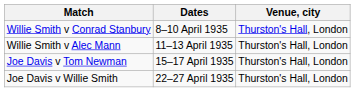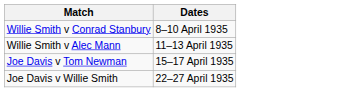- column: Venue, city | Thurston's Hall, London | Thurston's Hall, London | Thurston's Hall, London | Thurston's Hall, London
